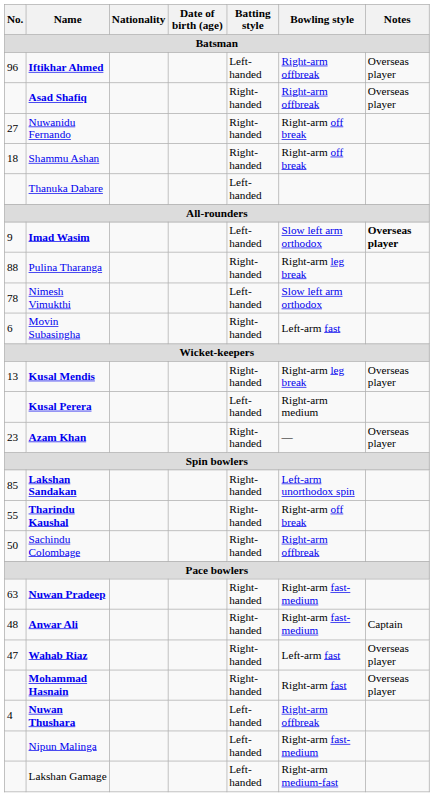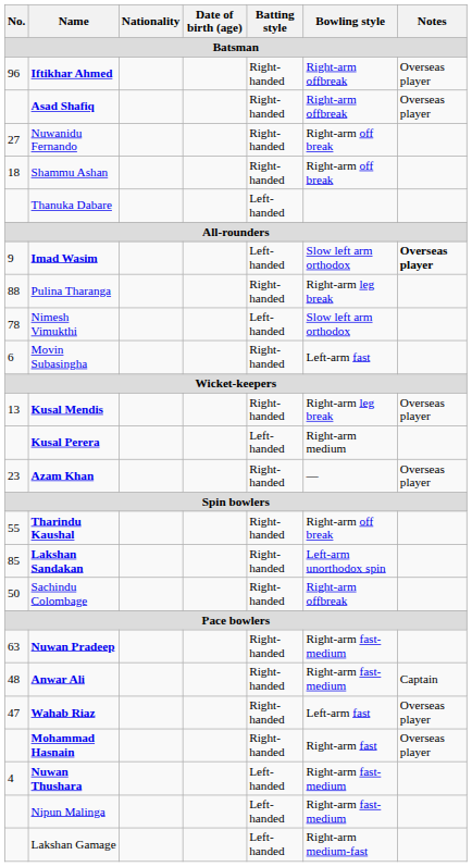Iftikhar Ahmed | Batting style: Left-handed -> Right-handed
rows swapped: Lakshan Sandakan <-> Tharindu Kaushal
Nuwan Thushara | Bowling style: Right-arm offbreak -> Right-arm fast-medium
